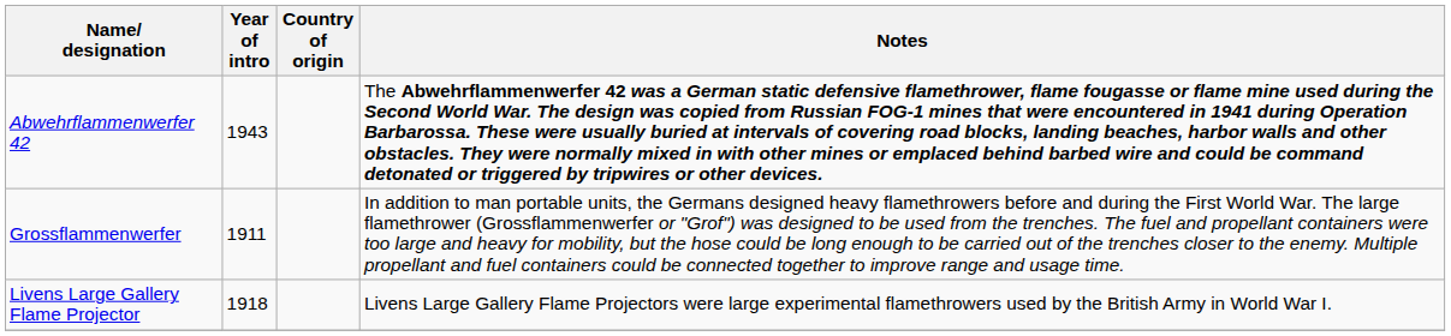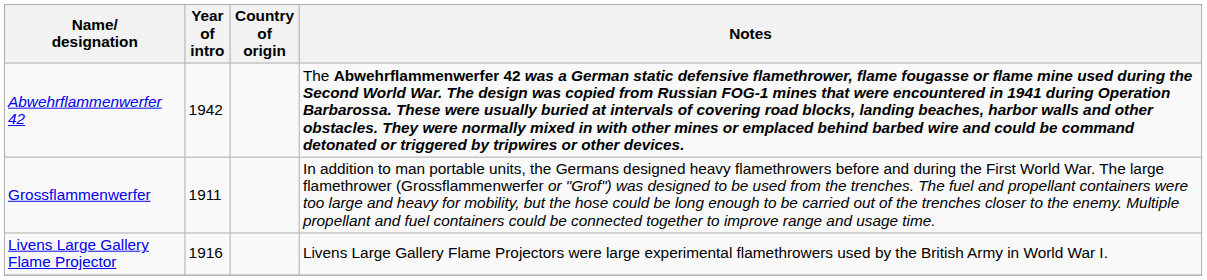Abwehrflammenwerfer 42 | Year of intro: 1943 -> 1942
Livens Large Gallery Flame Projector | Year of intro: 1918 -> 1916
